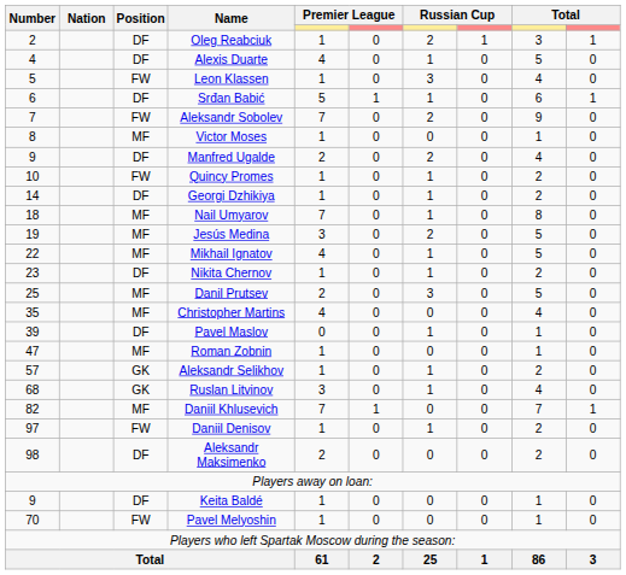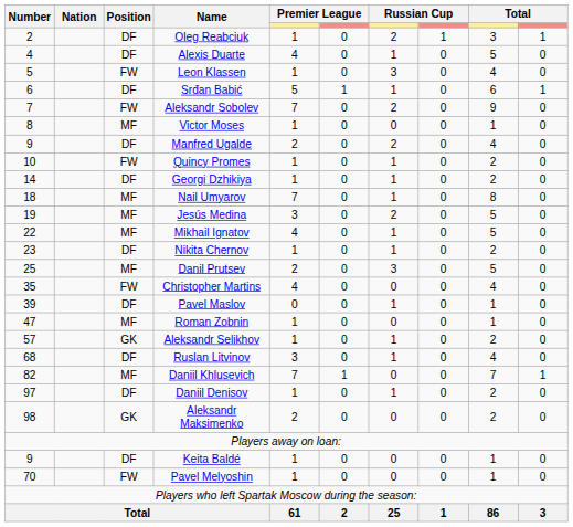Christopher Martins | Position: MF -> FW
Ruslan Litvinov | Position: GK -> DF
Daniil Denisov | Position: FW -> DF
Aleksandr Maksimenko | Position: DF -> GK
